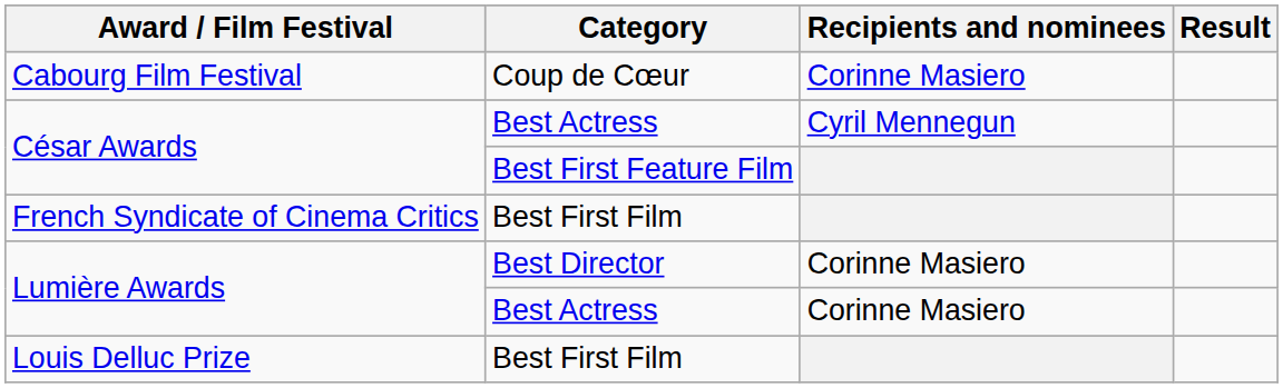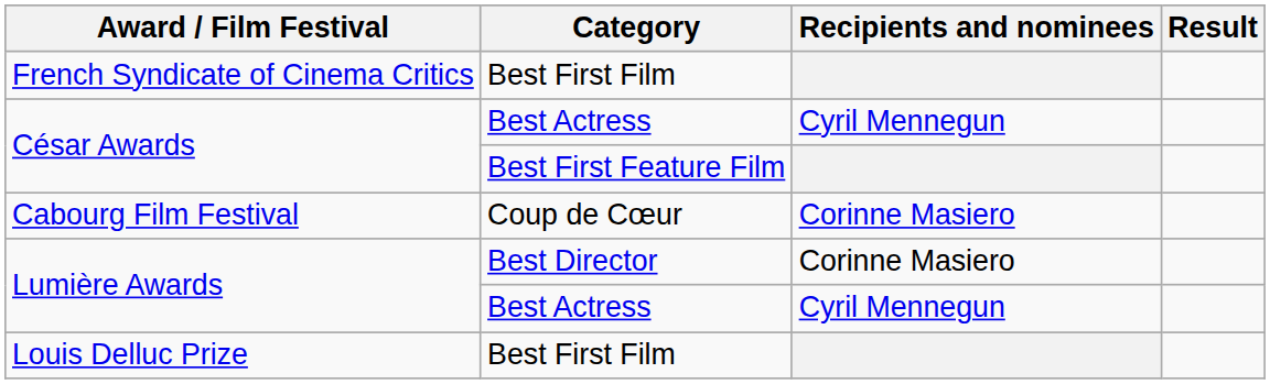rows swapped: Cabourg Film Festival <-> French Syndicate of Cinema Critics
Lumière Awards / Best Actress | Recipients and nominees: Corinne Masiero -> Cyril Mennegun
